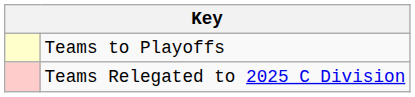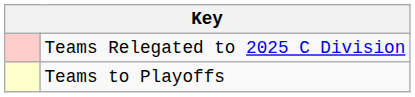rows swapped: Teams to Playoffs <-> Teams Relegated to 2025 C Division
